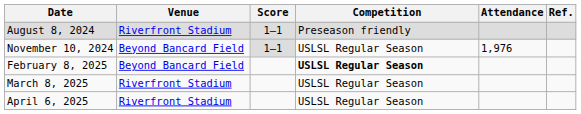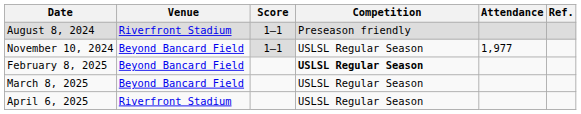November 10, 2024 | Attendance: 1,976 -> 1,977
March 8, 2025 | Venue: Riverfront Stadium -> Beyond Bancard Field
